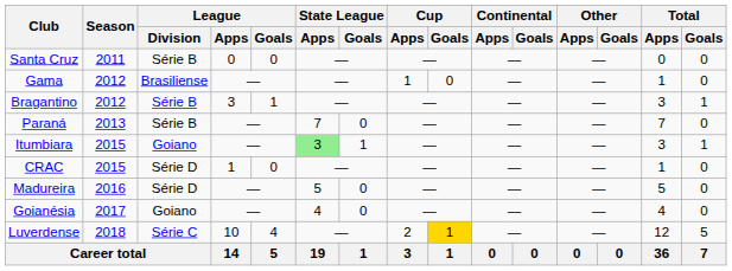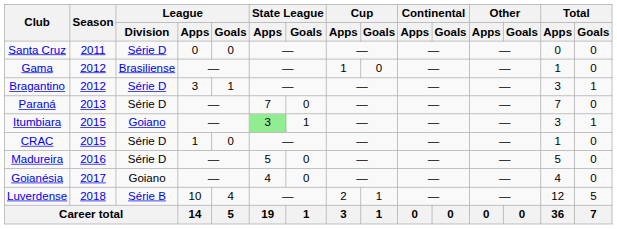Santa Cruz | League / Division: Série B -> Série D
Bragantino | League / Division: Série B -> Série D
Paraná | League / Division: Série B -> Série D
Luverdense | League / Division: Série C -> Série B
Luverdense | Cup / Goals: gold background -> no background
